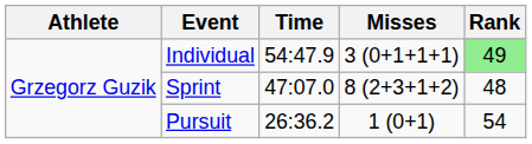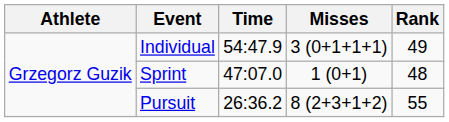Individual | Rank: lightgreen background -> no background
Sprint | Misses: 8 (2+3+1+2) -> 1 (0+1)
Pursuit | Misses: 1 (0+1) -> 8 (2+3+1+2)
Pursuit | Rank: 54 -> 55
